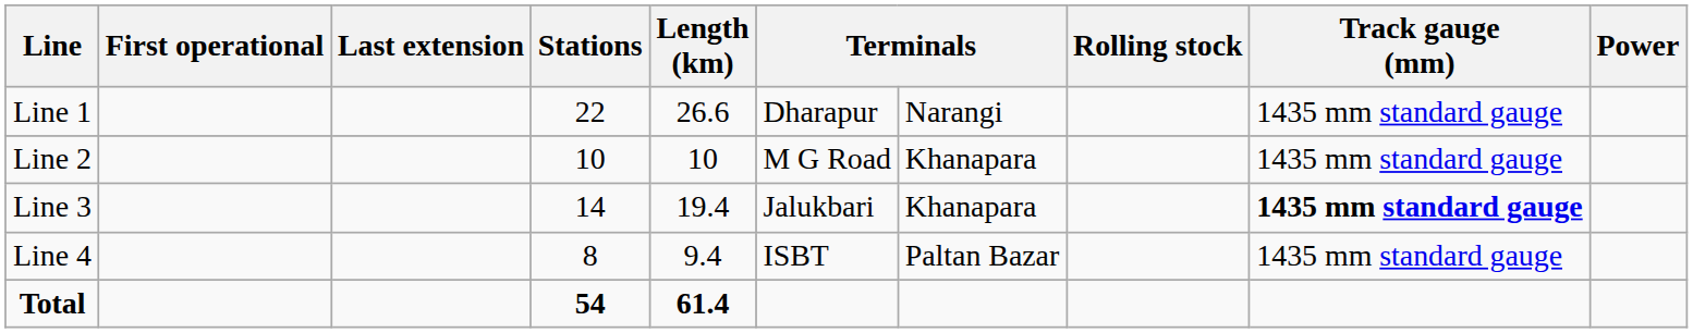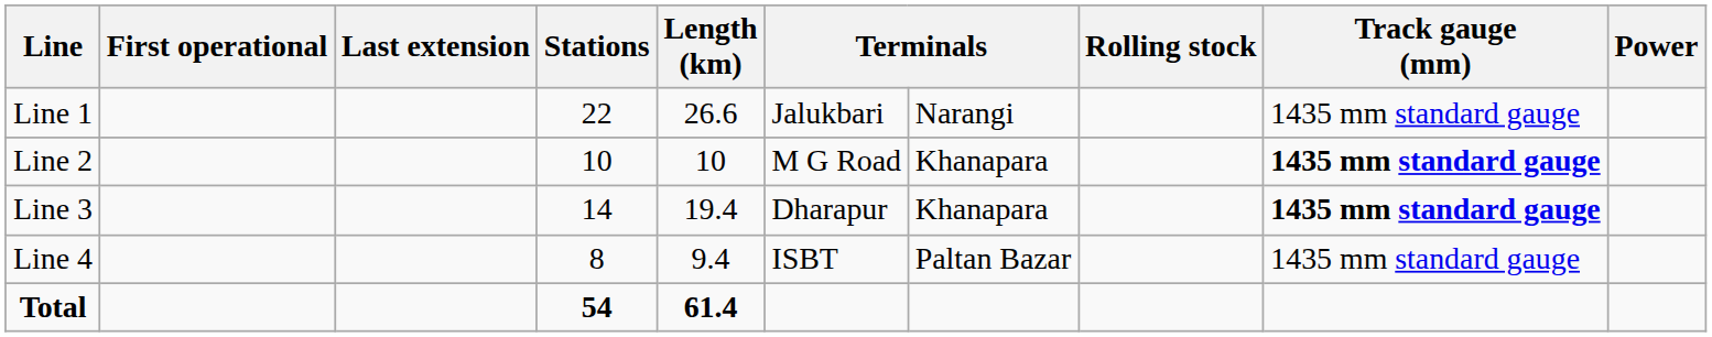Line 1 | column 6: Dharapur -> Jalukbari
Line 2 | Track gauge (mm): normal -> bold
Line 3 | column 6: Jalukbari -> Dharapur
